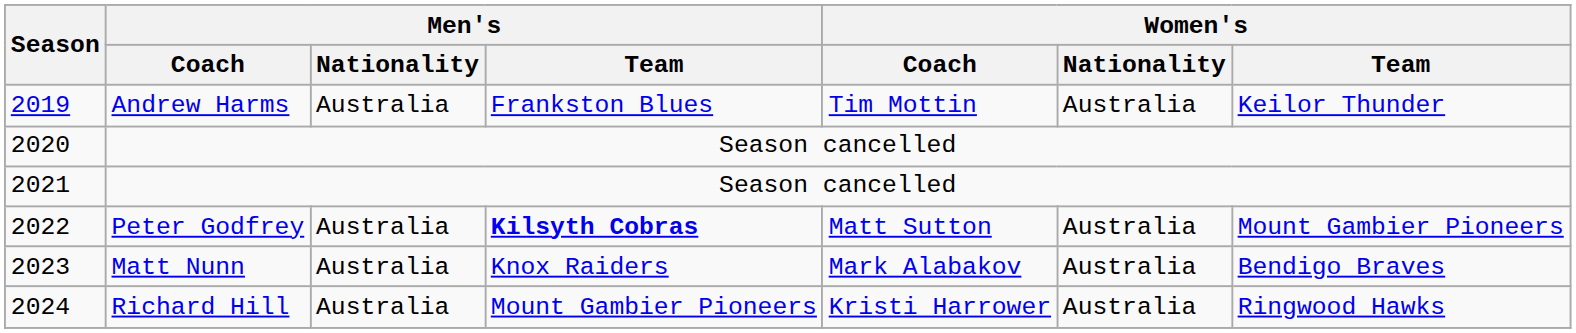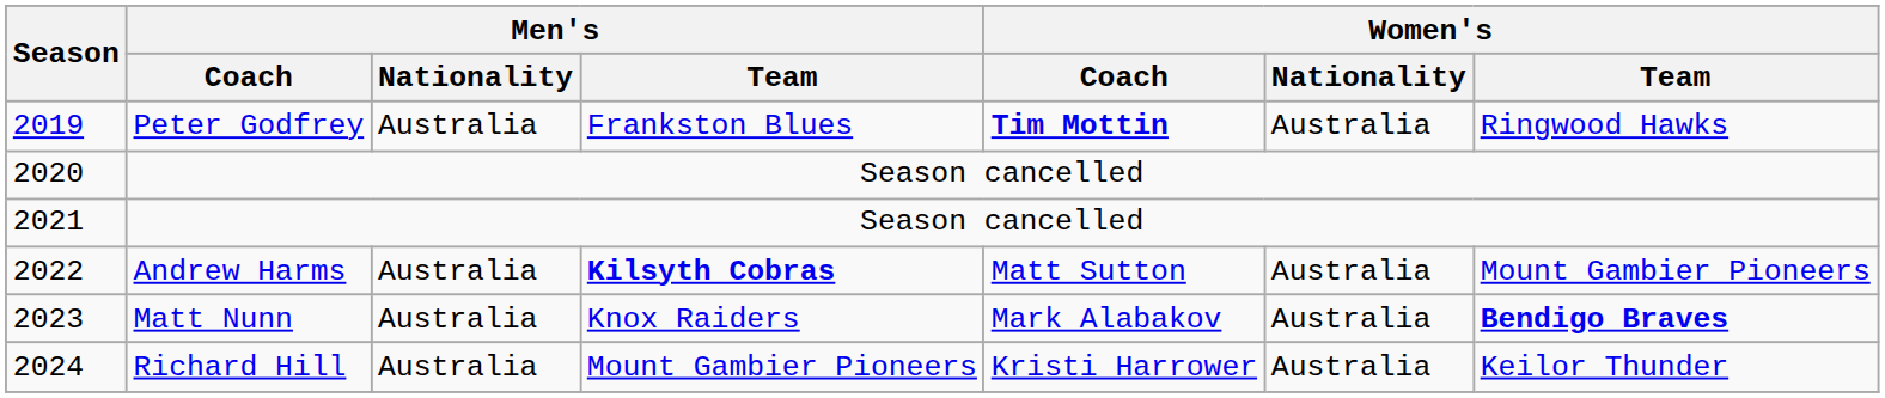2019 | Men's / Coach: Andrew Harms -> Peter Godfrey
2019 | Women's / Coach: normal -> bold
2019 | Women's / Team: Keilor Thunder -> Ringwood Hawks
2022 | Men's / Coach: Peter Godfrey -> Andrew Harms
2023 | Women's / Team: normal -> bold
2024 | Women's / Team: Ringwood Hawks -> Keilor Thunder
